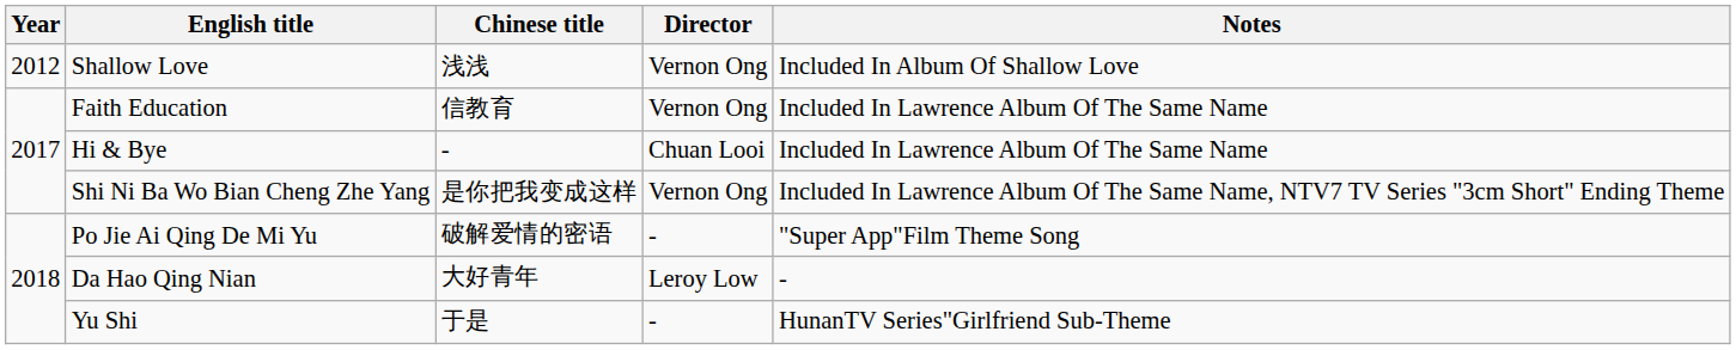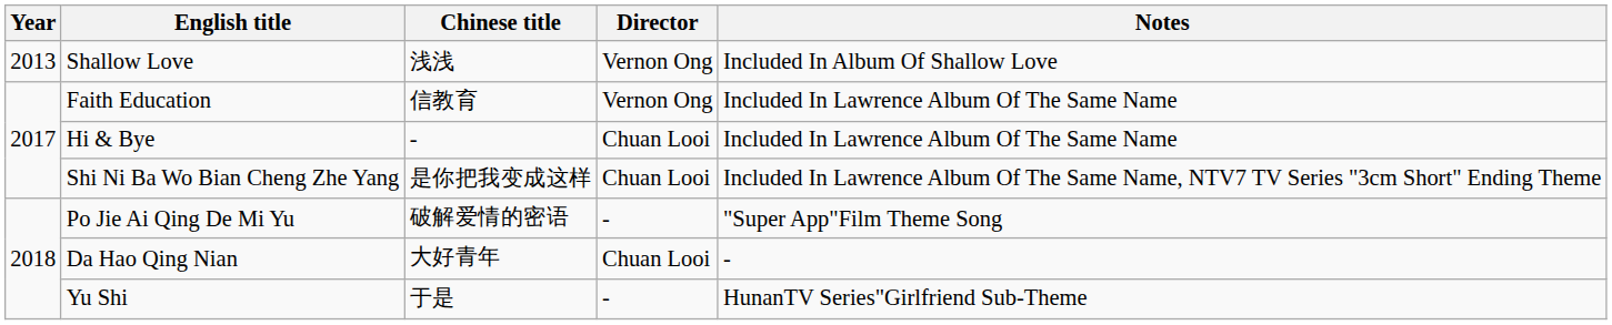Shallow Love | Year: 2012 -> 2013
Shi Ni Ba Wo Bian Cheng Zhe Yang | Director: Vernon Ong -> Chuan Looi
Da Hao Qing Nian | Director: Leroy Low -> Chuan Looi
